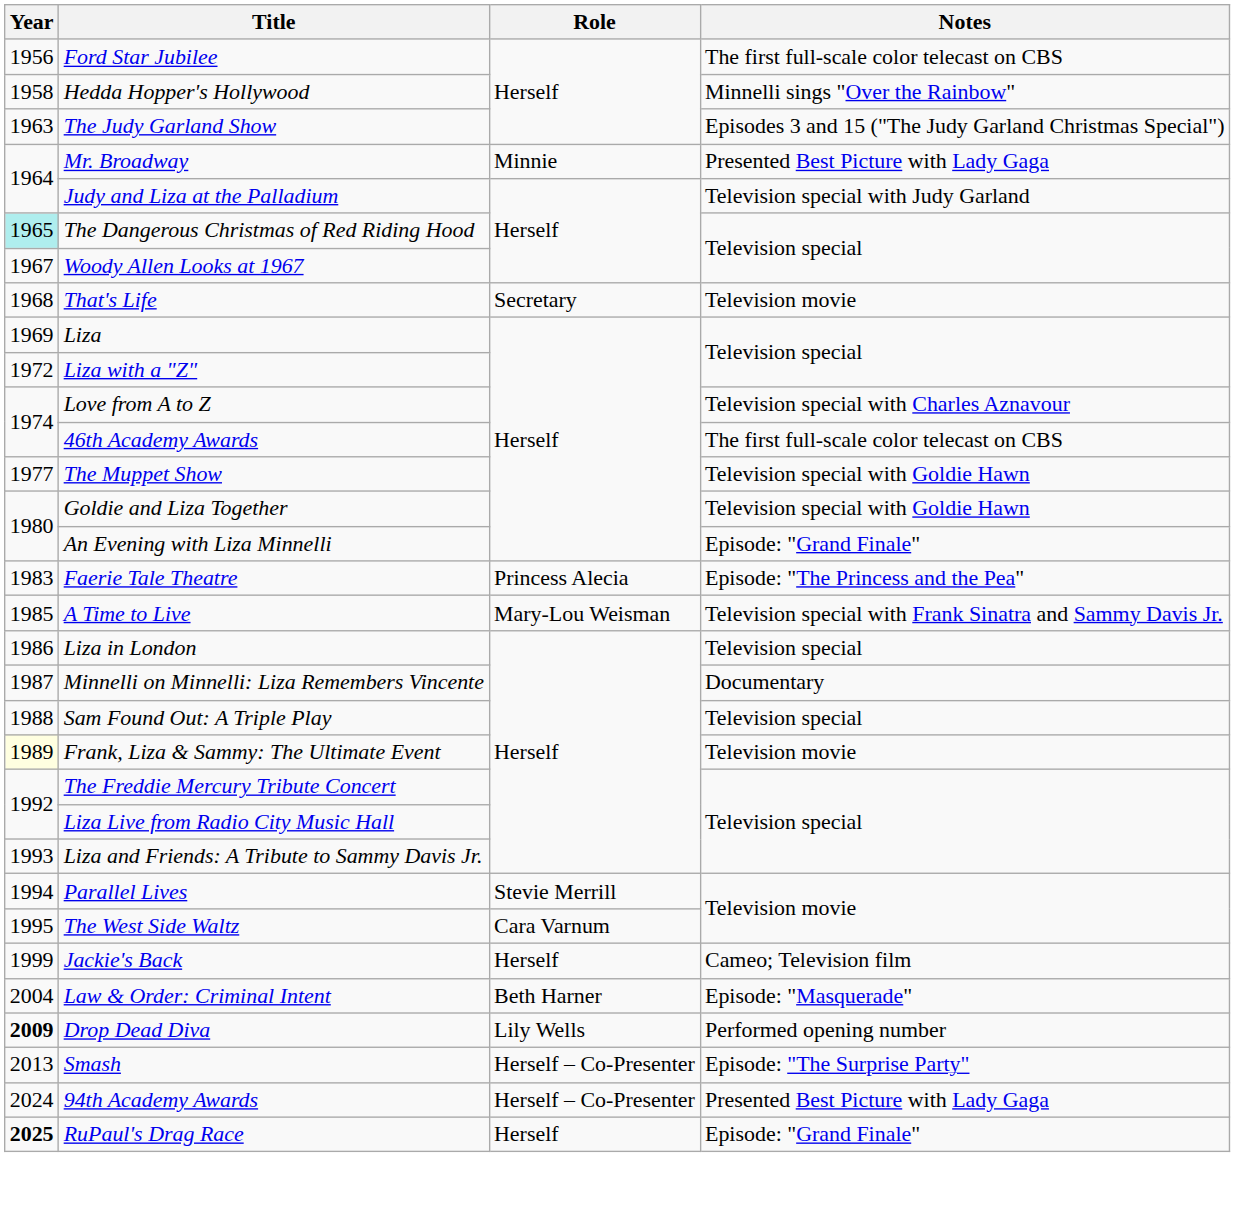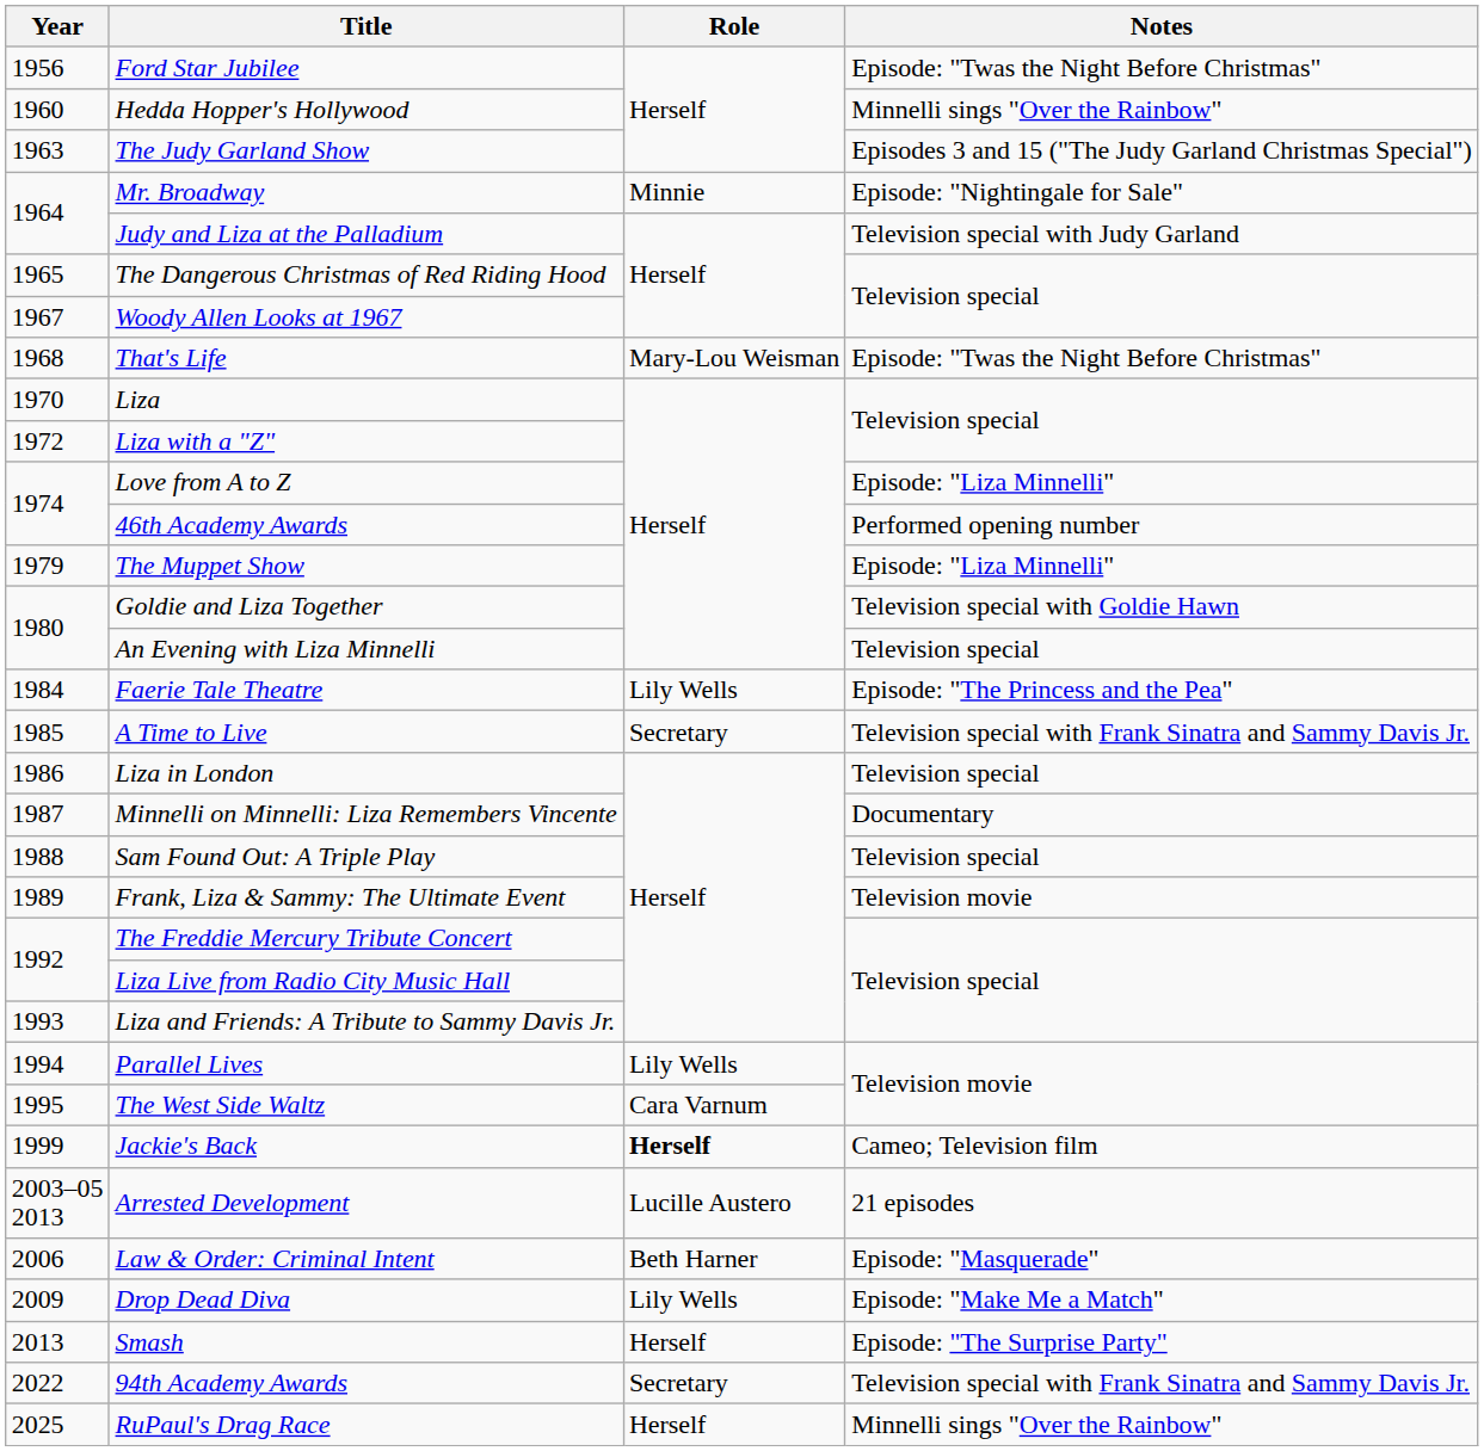Ford Star Jubilee | Notes: The first full-scale color telecast on CBS -> Episode: "Twas the Night Before Christmas"
Hedda Hopper's Hollywood | Year: 1958 -> 1960
Mr. Broadway | Notes: Presented Best Picture with Lady Gaga -> Episode: "Nightingale for Sale"
The Dangerous Christmas of Red Riding Hood | Year: paleturquoise background -> no background
That's Life | Role: Secretary -> Mary-Lou Weisman
That's Life | Notes: Television movie -> Episode: "Twas the Night Before Christmas"
Liza | Year: 1969 -> 1970
Love from A to Z | Notes: Television special with Charles Aznavour -> Episode: "Liza Minnelli"
46th Academy Awards | Notes: The first full-scale color telecast on CBS -> Performed opening number
The Muppet Show | Year: 1977 -> 1979
The Muppet Show | Notes: Television special with Goldie Hawn -> Episode: "Liza Minnelli"
An Evening with Liza Minnelli | Notes: Episode: "Grand Finale" -> Television special
Faerie Tale Theatre | Year: 1983 -> 1984
Faerie Tale Theatre | Role: Princess Alecia -> Lily Wells
A Time to Live | Role: Mary-Lou Weisman -> Secretary
Frank, Liza & Sammy: The Ultimate Event | Year: lightyellow background -> no background
Parallel Lives | Role: Stevie Merrill -> Lily Wells
Jackie's Back | Role: normal -> bold
+ row: 2003–05 2013 | Arrested Development | Lucille Austero | 21 episodes
Law & Order: Criminal Intent | Year: 2004 -> 2006
Drop Dead Diva | Year: bold -> normal
Drop Dead Diva | Notes: Performed opening number -> Episode: "Make Me a Match"
Smash | Role: Herself – Co-Presenter -> Herself
94th Academy Awards | Year: 2024 -> 2022
94th Academy Awards | Role: Herself – Co-Presenter -> Secretary
94th Academy Awards | Notes: Presented Best Picture with Lady Gaga -> Television special with Frank Sinatra and Sammy Davis Jr.
RuPaul's Drag Race | Year: bold -> normal
RuPaul's Drag Race | Notes: Episode: "Grand Finale" -> Minnelli sings "Over the Rainbow"
